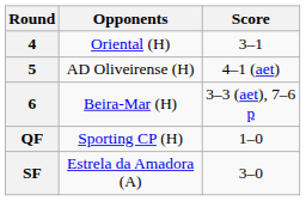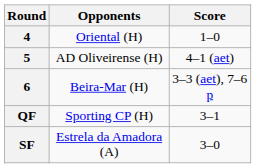4 | Score: 3–1 -> 1–0
QF | Score: 1–0 -> 3–1
